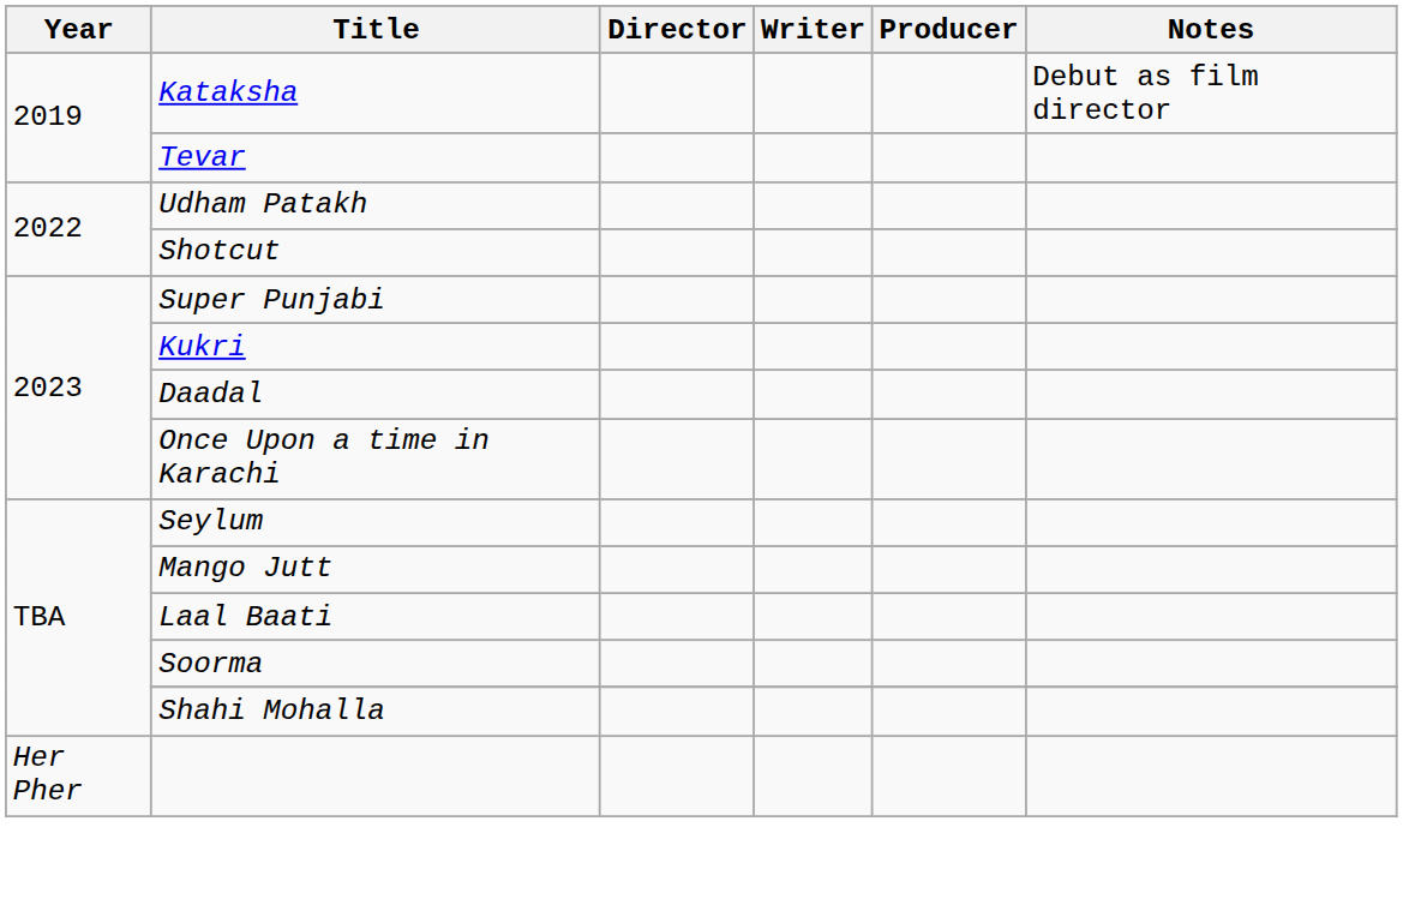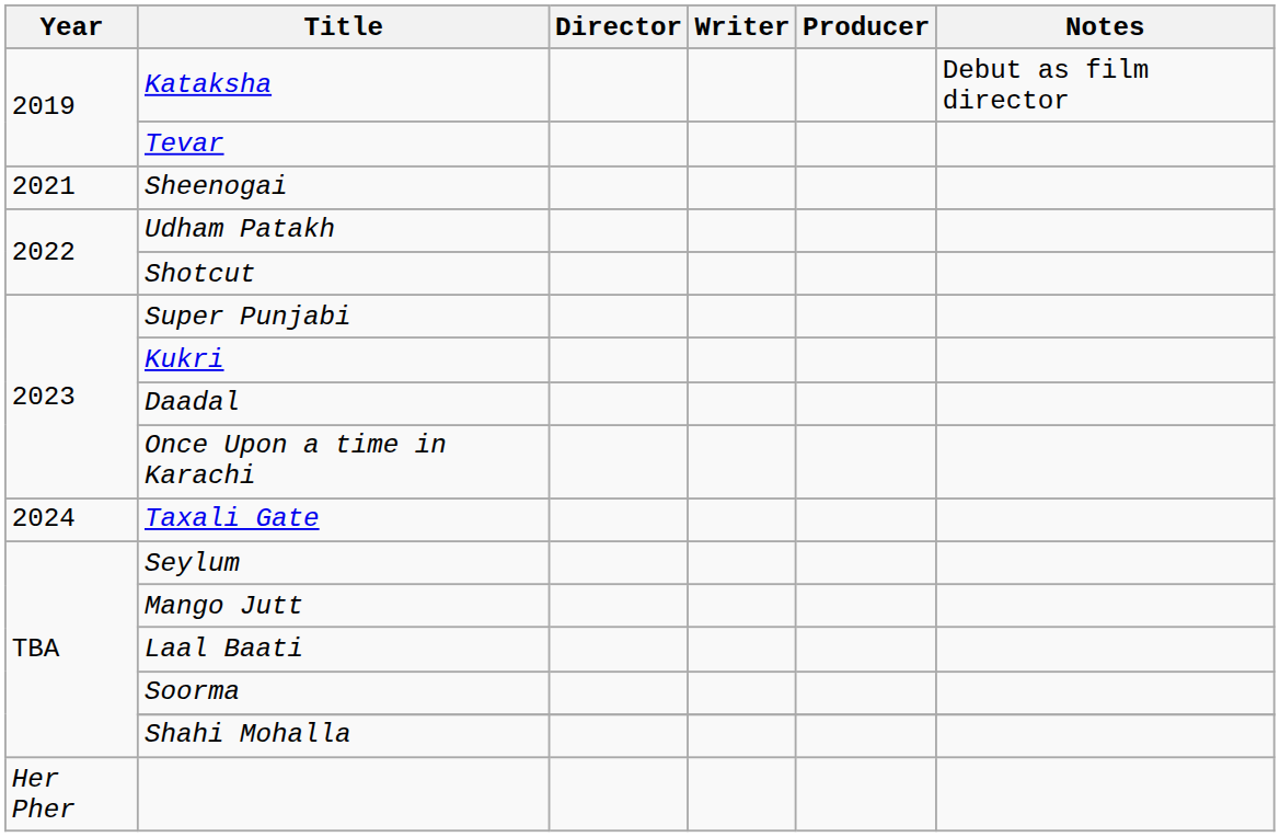+ row: 2021 | Sheenogai
+ row: 2024 | Taxali Gate
